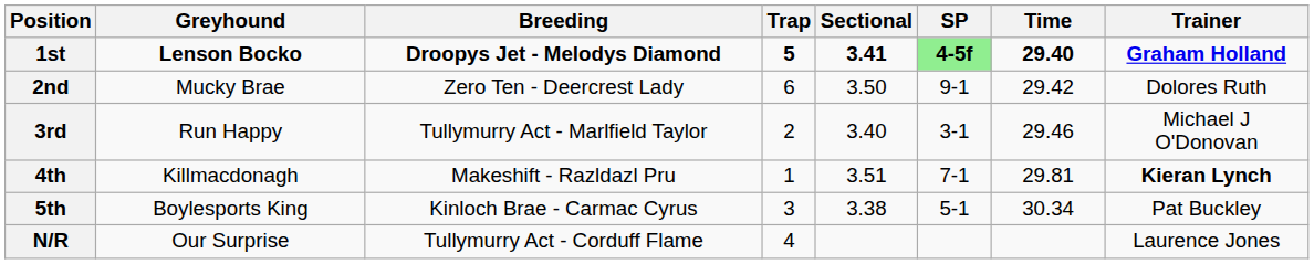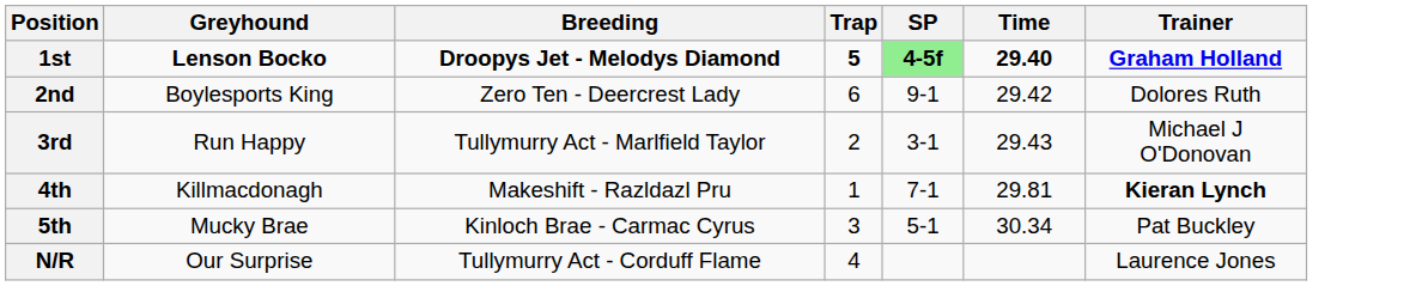- column: Sectional | 3.41 | 3.50 | 3.40 | 3.51 | 3.38
2nd | Greyhound: Mucky Brae -> Boylesports King
3rd | Time: 29.46 -> 29.43
5th | Greyhound: Boylesports King -> Mucky Brae
